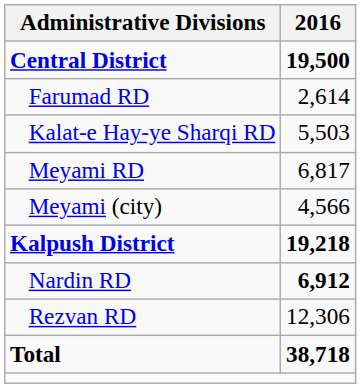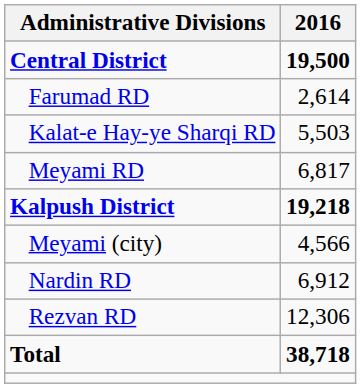rows swapped: Meyami (city) <-> Kalpush District
Nardin RD | 2016: bold -> normal
